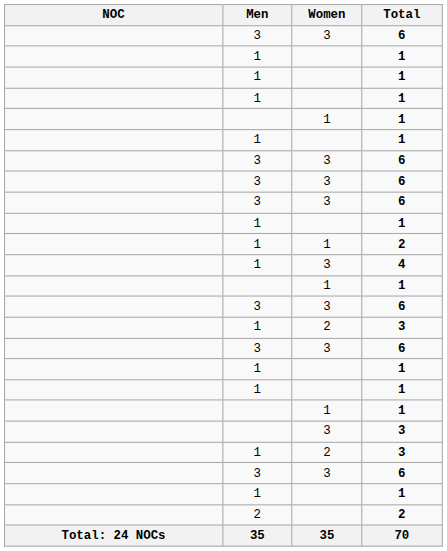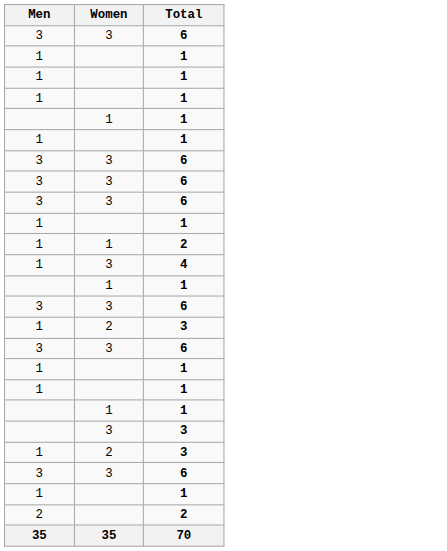- column: NOC | Total: 24 NOCs
